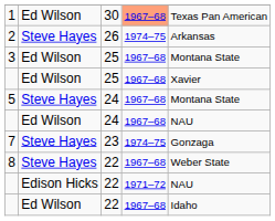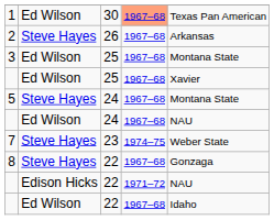2 | column 4: 1974–75 -> 1967–68
7 | column 5: Gonzaga -> Weber State
8 | column 5: Weber State -> Gonzaga
